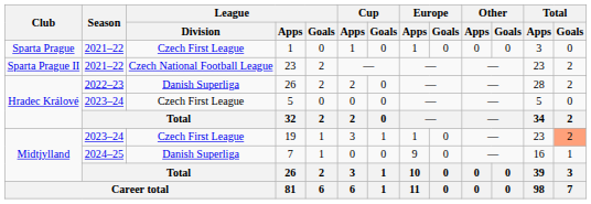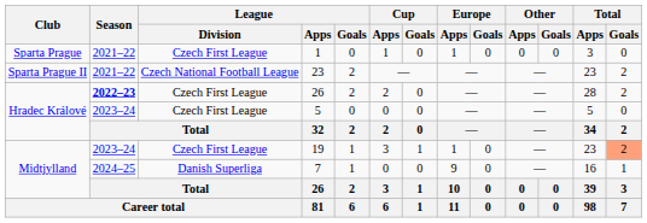Hradec Králové / 26 | Season: normal -> bold
Hradec Králové / 26 | League / Division: Danish Superliga -> Czech First League
